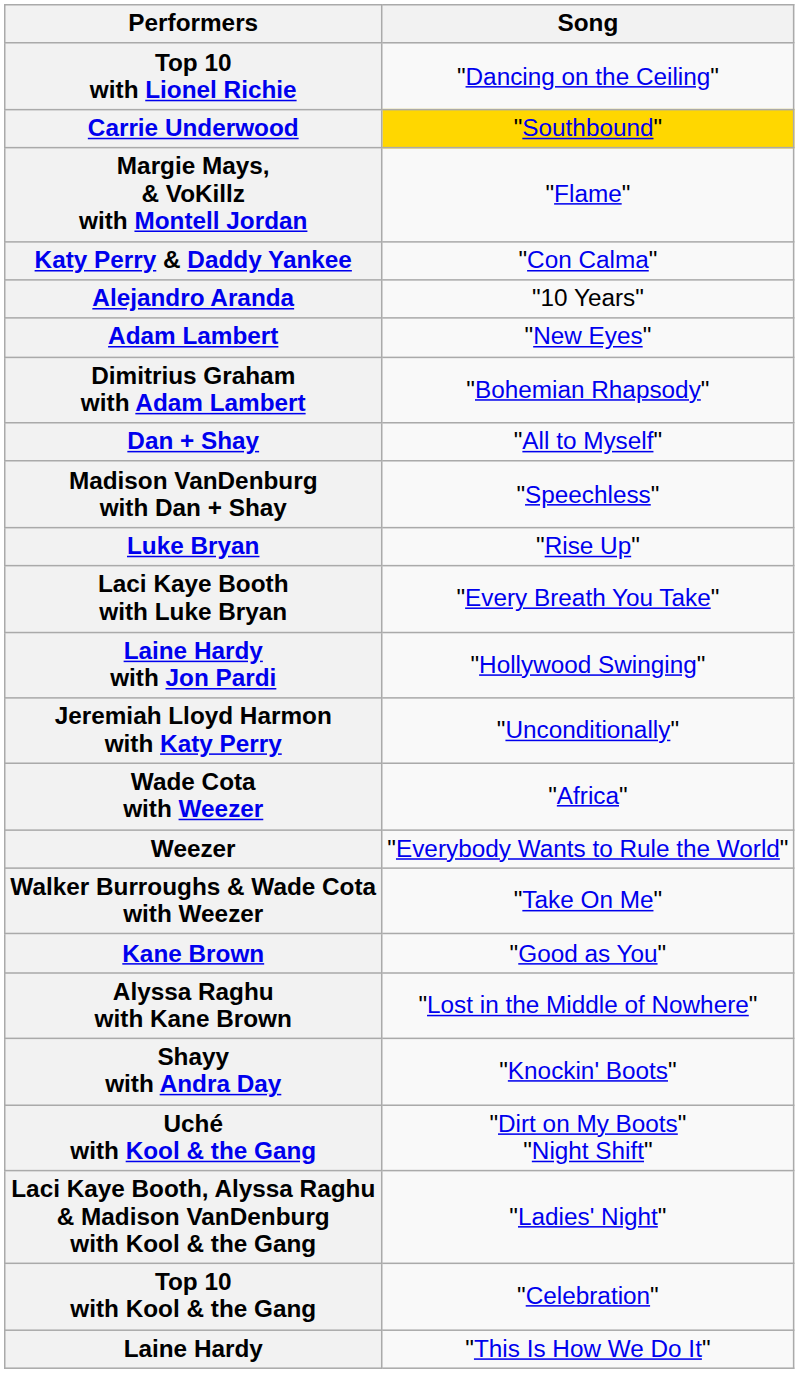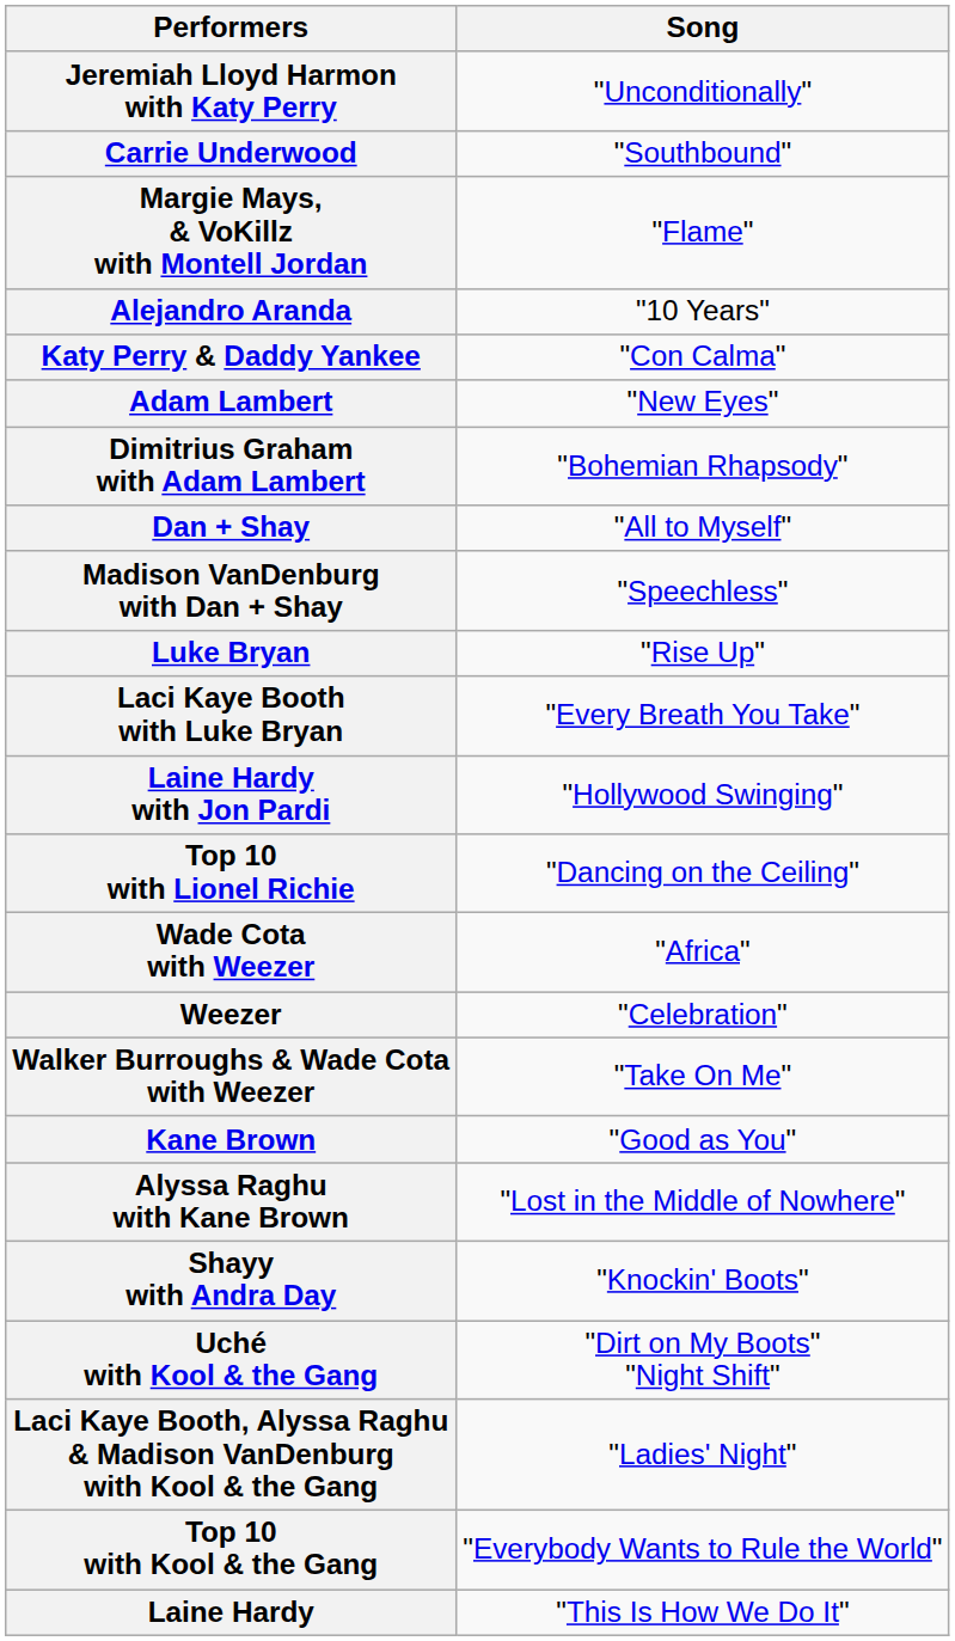rows swapped: Top 10 with Lionel Richie <-> Jeremiah Lloyd Harmon with Katy Perry
Carrie Underwood | Song: gold background -> no background
rows swapped: Katy Perry & Daddy Yankee <-> Alejandro Aranda
Weezer | Song: "Everybody Wants to Rule the World" -> "Celebration"
Top 10 with Kool & the Gang | Song: "Celebration" -> "Everybody Wants to Rule the World"
